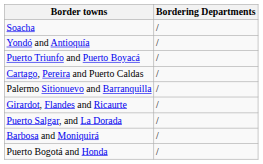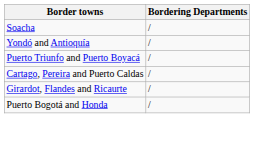- row: Palermo Sitionuevo and Barranquilla | /
- row: Puerto Salgar, and La Dorada | /
- row: Barbosa and Moniquirá | /
